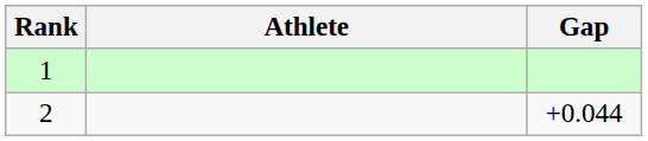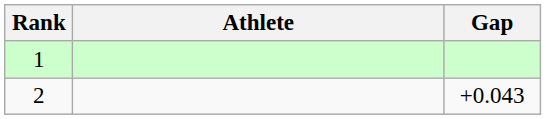2 | Gap: +0.044 -> +0.043
